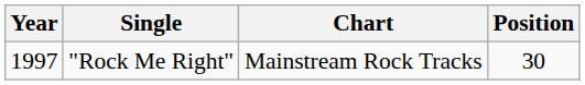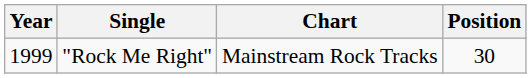"Rock Me Right" | Year: 1997 -> 1999
